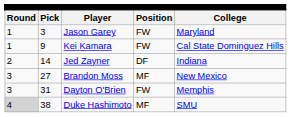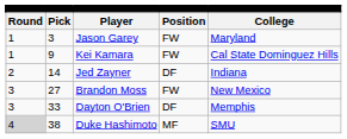Brandon Moss | column 4: MF -> FW
Dayton O'Brien | column 2: 31 -> 33
Dayton O'Brien | column 4: FW -> DF
